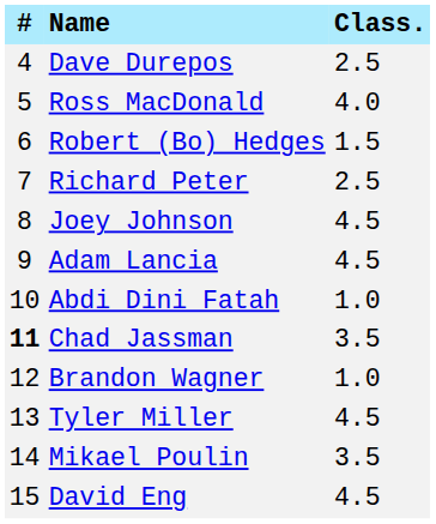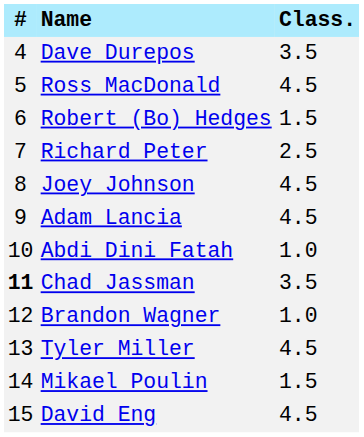Dave Durepos | Class.: 2.5 -> 3.5
Ross MacDonald | Class.: 4.0 -> 4.5
Mikael Poulin | Class.: 3.5 -> 1.5
